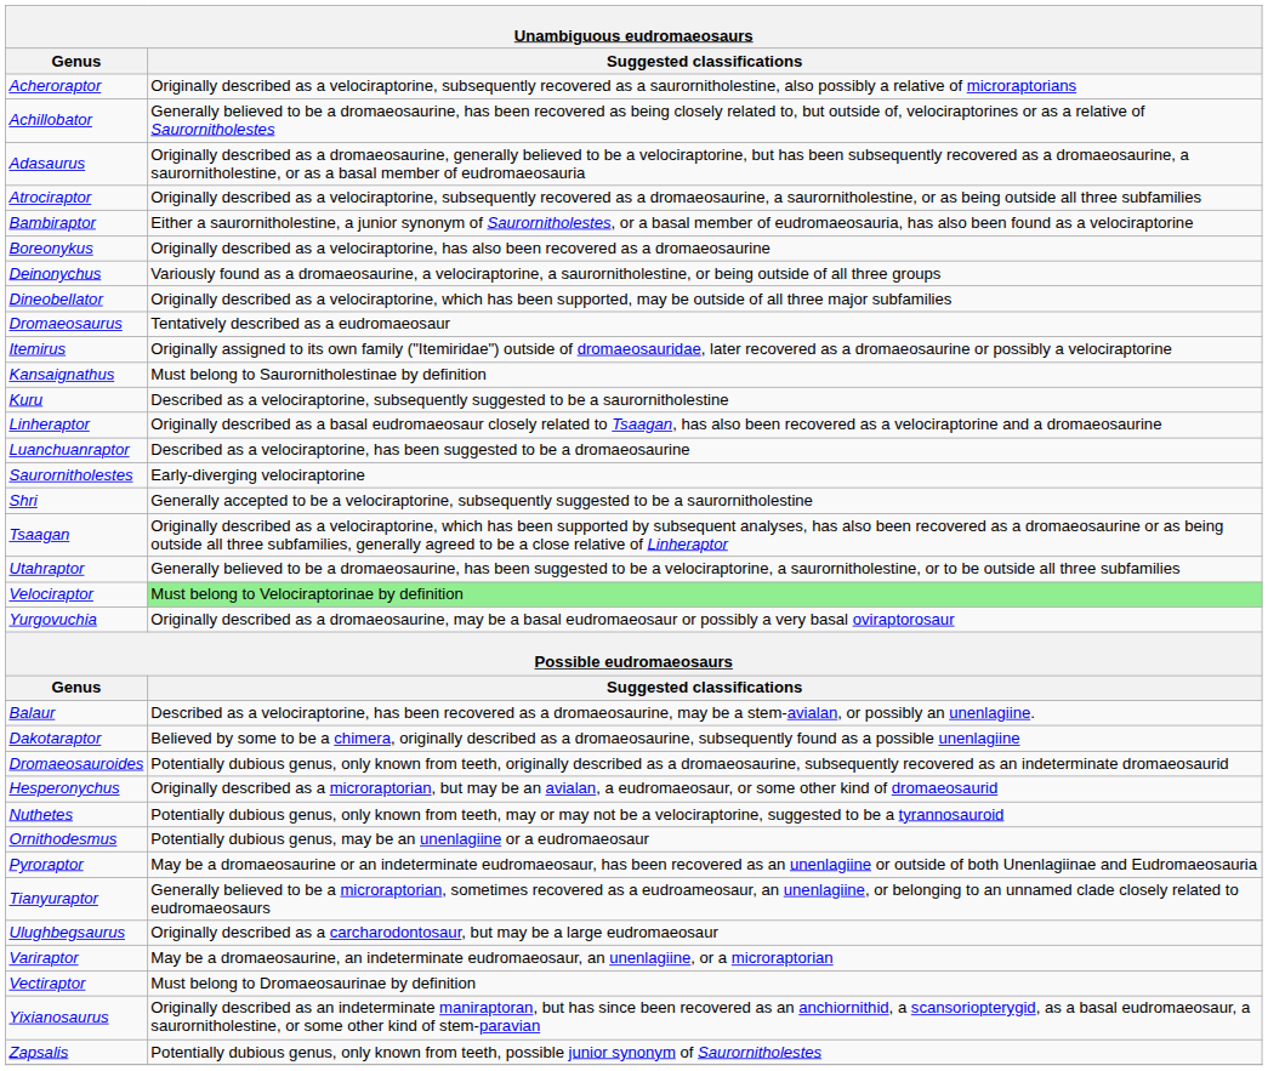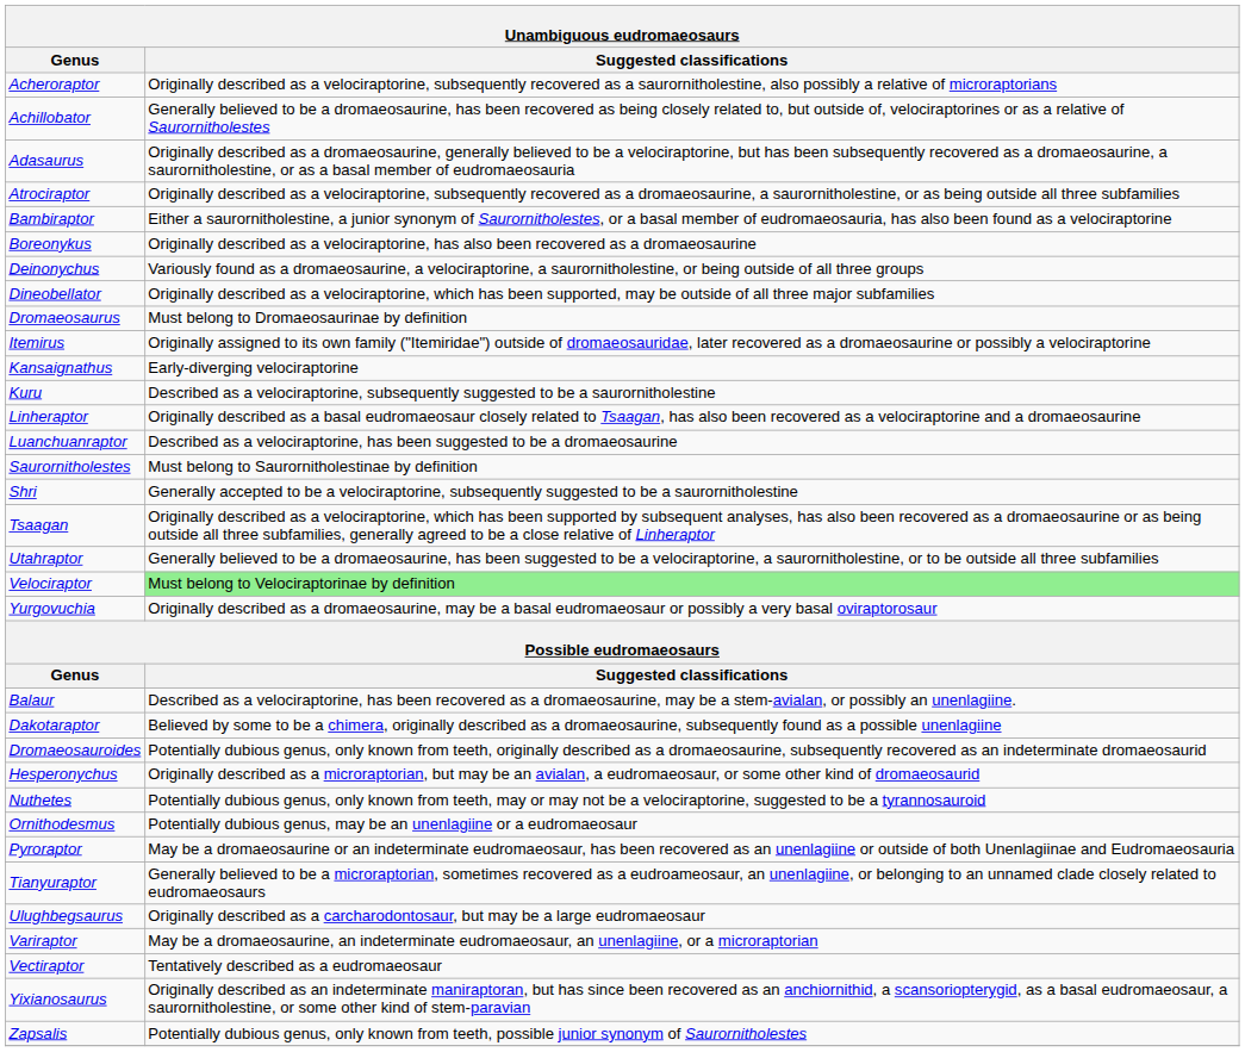Dromaeosaurus | Suggested classifications: Tentatively described as a eudromaeosaur -> Must belong to Dromaeosaurinae by definition
Kansaignathus | Suggested classifications: Must belong to Saurornitholestinae by definition -> Early-diverging velociraptorine
Saurornitholestes | Suggested classifications: Early-diverging velociraptorine -> Must belong to Saurornitholestinae by definition
Vectiraptor | Suggested classifications: Must belong to Dromaeosaurinae by definition -> Tentatively described as a eudromaeosaur
